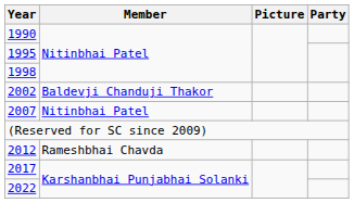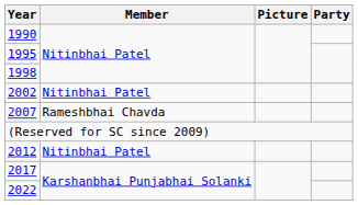2002 | Member: Baldevji Chanduji Thakor -> Nitinbhai Patel
2007 | Member: Nitinbhai Patel -> Rameshbhai Chavda
2012 | Member: Rameshbhai Chavda -> Nitinbhai Patel
